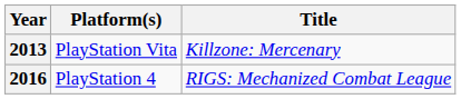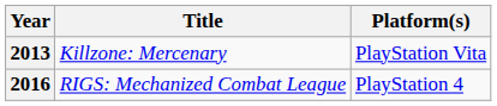columns swapped: Title <-> Platform(s)
